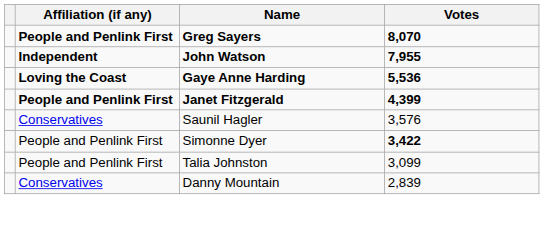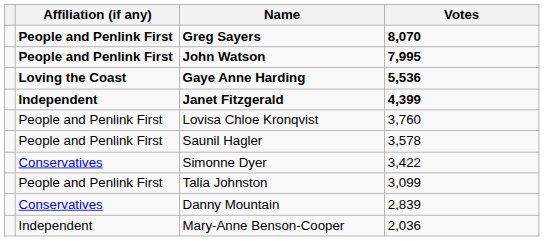John Watson | Affiliation (if any): Independent -> People and Penlink First
John Watson | Votes: 7,955 -> 7,995
Janet Fitzgerald | Affiliation (if any): People and Penlink First -> Independent
+ row: People and Penlink First | Lovisa Chloe Kronqvist | 3,760
Saunil Hagler | Affiliation (if any): Conservatives -> People and Penlink First
Saunil Hagler | Votes: 3,576 -> 3,578
Simonne Dyer | Affiliation (if any): People and Penlink First -> Conservatives
Simonne Dyer | Votes: bold -> normal
+ row: Independent | Mary-Anne Benson-Cooper | 2,036
